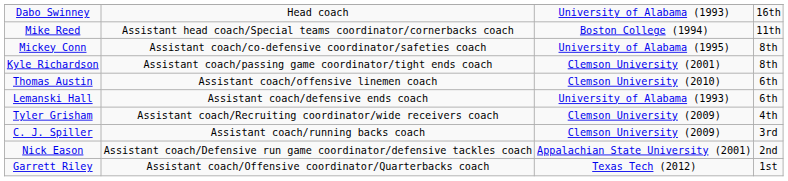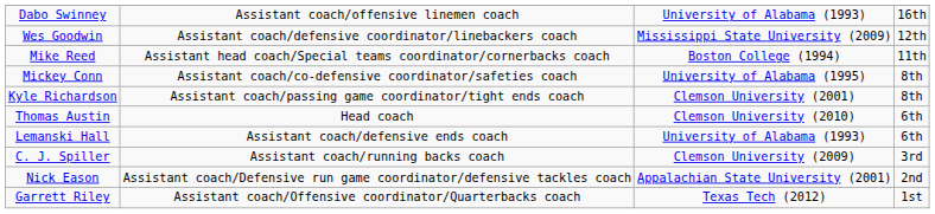Dabo Swinney | column 2: Head coach -> Assistant coach/offensive linemen coach
+ row: Wes Goodwin | Assistant coach/defensive coordinator/linebackers coach | Mississippi State University (2009) | 12th
Thomas Austin | column 2: Assistant coach/offensive linemen coach -> Head coach
- row: Tyler Grisham | Assistant coach/Recruiting coordinator/wide receivers coach | Clemson University (2009) | 4th
